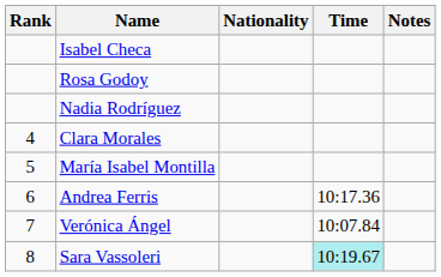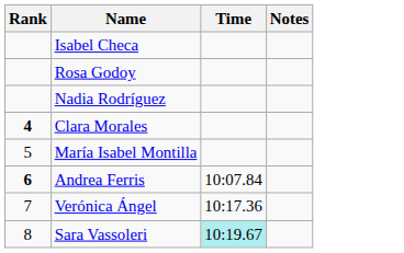- column: Nationality
Clara Morales | Rank: normal -> bold
Andrea Ferris | Rank: normal -> bold
Andrea Ferris | Time: 10:17.36 -> 10:07.84
Verónica Ángel | Time: 10:07.84 -> 10:17.36
